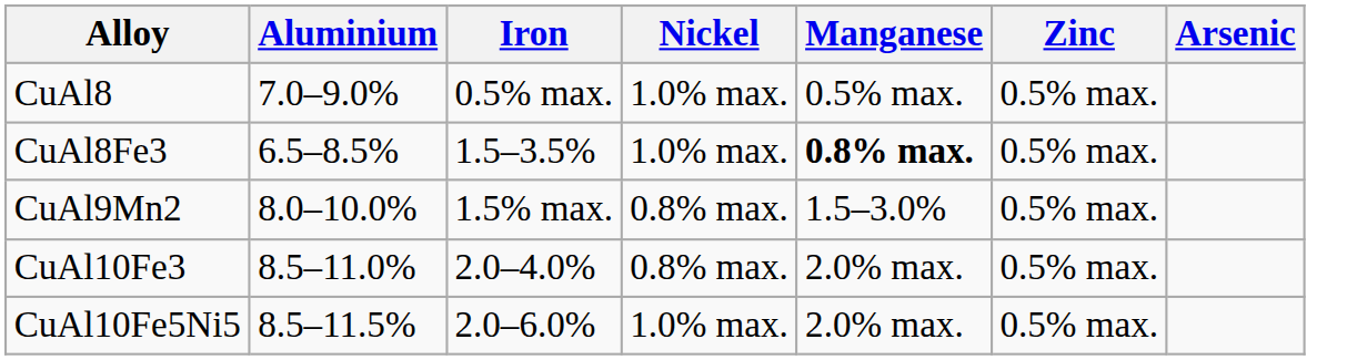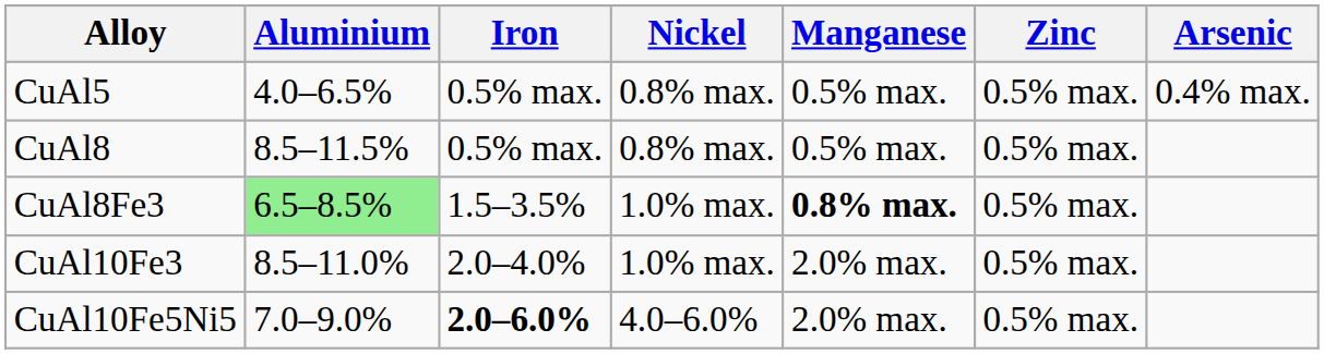+ row: CuAl5 | 4.0–6.5% | 0.5% max. | 0.8% max. | 0.5% max. | 0.5% max. | 0.4% max.
CuAl8 | Aluminium: 7.0–9.0% -> 8.5–11.5%
CuAl8 | Nickel: 1.0% max. -> 0.8% max.
CuAl8Fe3 | Aluminium: no background -> lightgreen background
- row: CuAl9Mn2 | 8.0–10.0% | 1.5% max. | 0.8% max. | 1.5–3.0% | 0.5% max.
CuAl10Fe3 | Nickel: 0.8% max. -> 1.0% max.
CuAl10Fe5Ni5 | Aluminium: 8.5–11.5% -> 7.0–9.0%
CuAl10Fe5Ni5 | Iron: normal -> bold
CuAl10Fe5Ni5 | Nickel: 1.0% max. -> 4.0–6.0%
